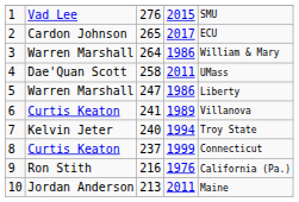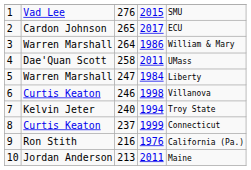5 | column 4: 1986 -> 1984
6 | column 3: 241 -> 246
6 | column 4: 1989 -> 1998
